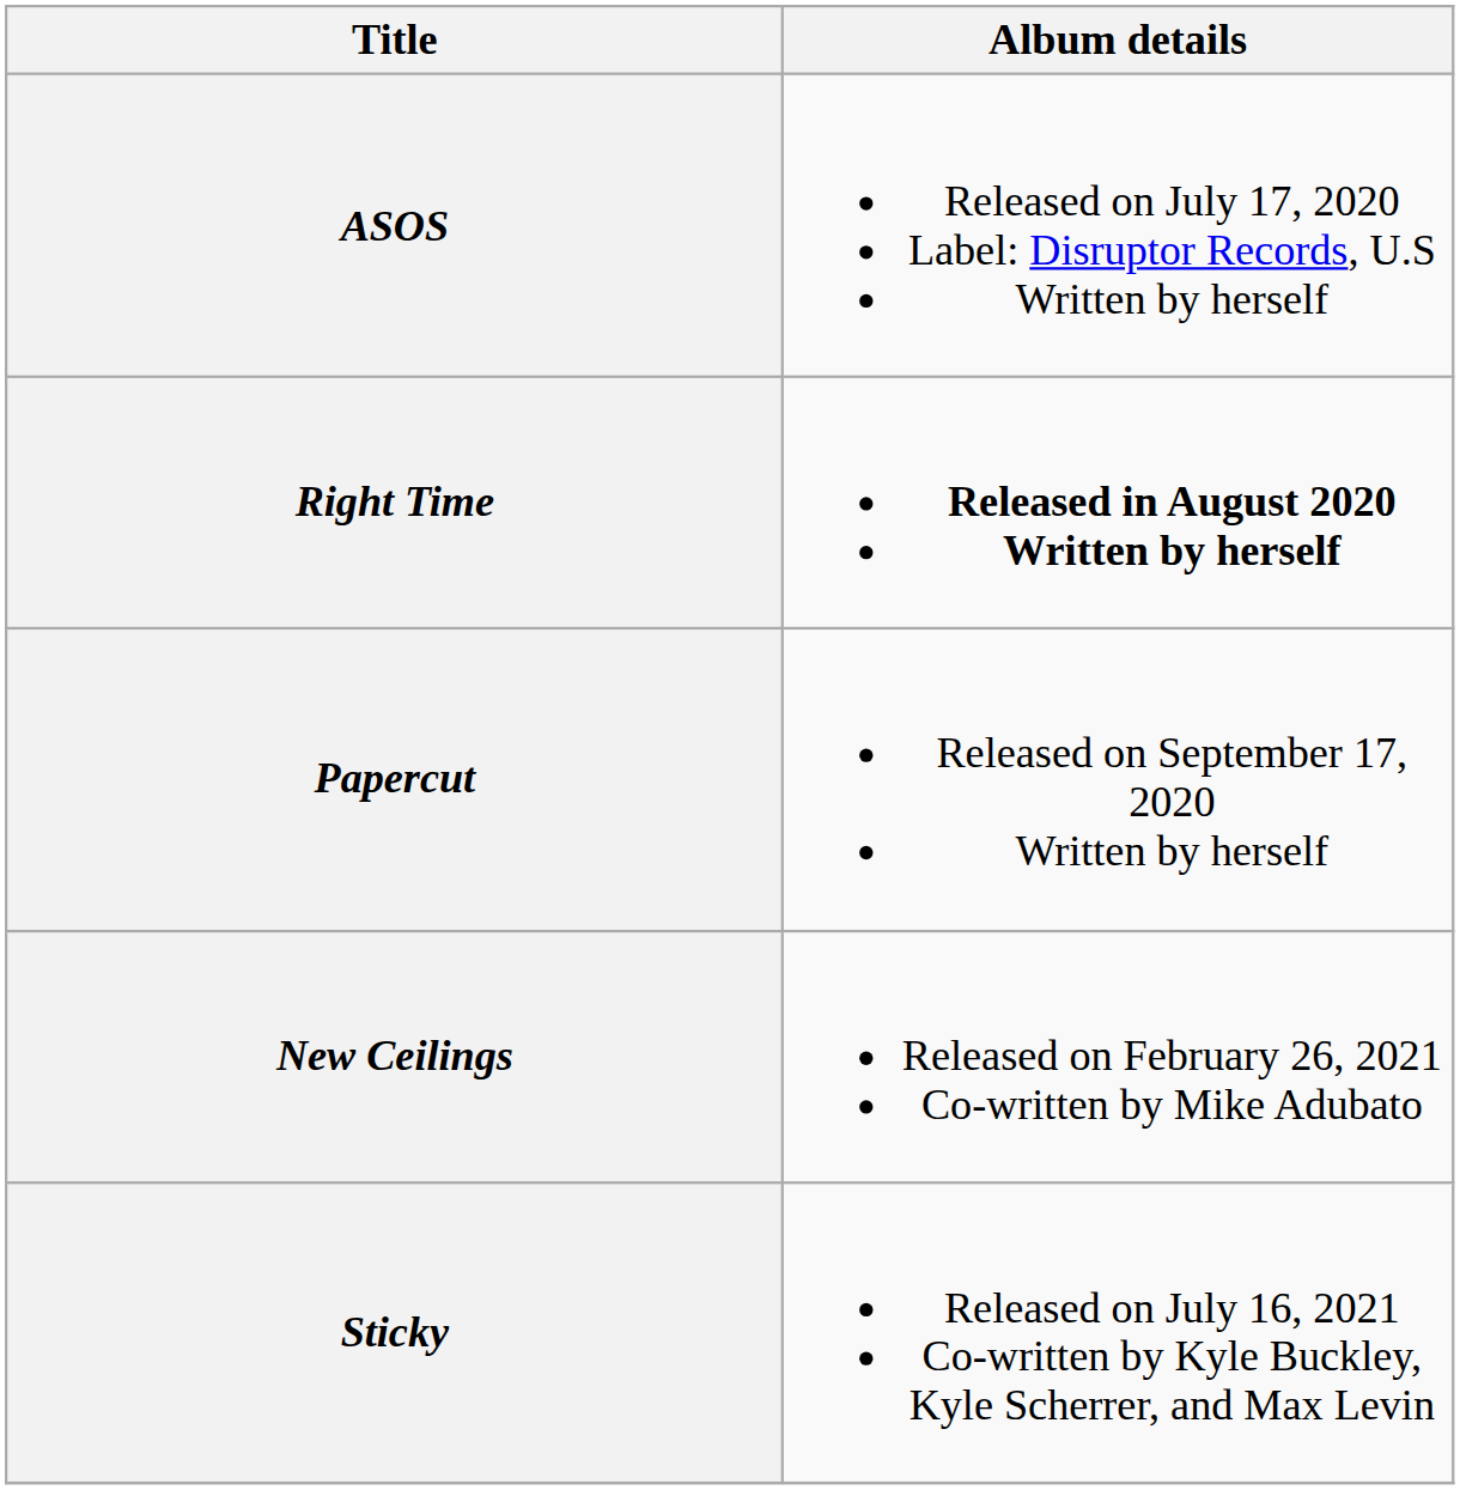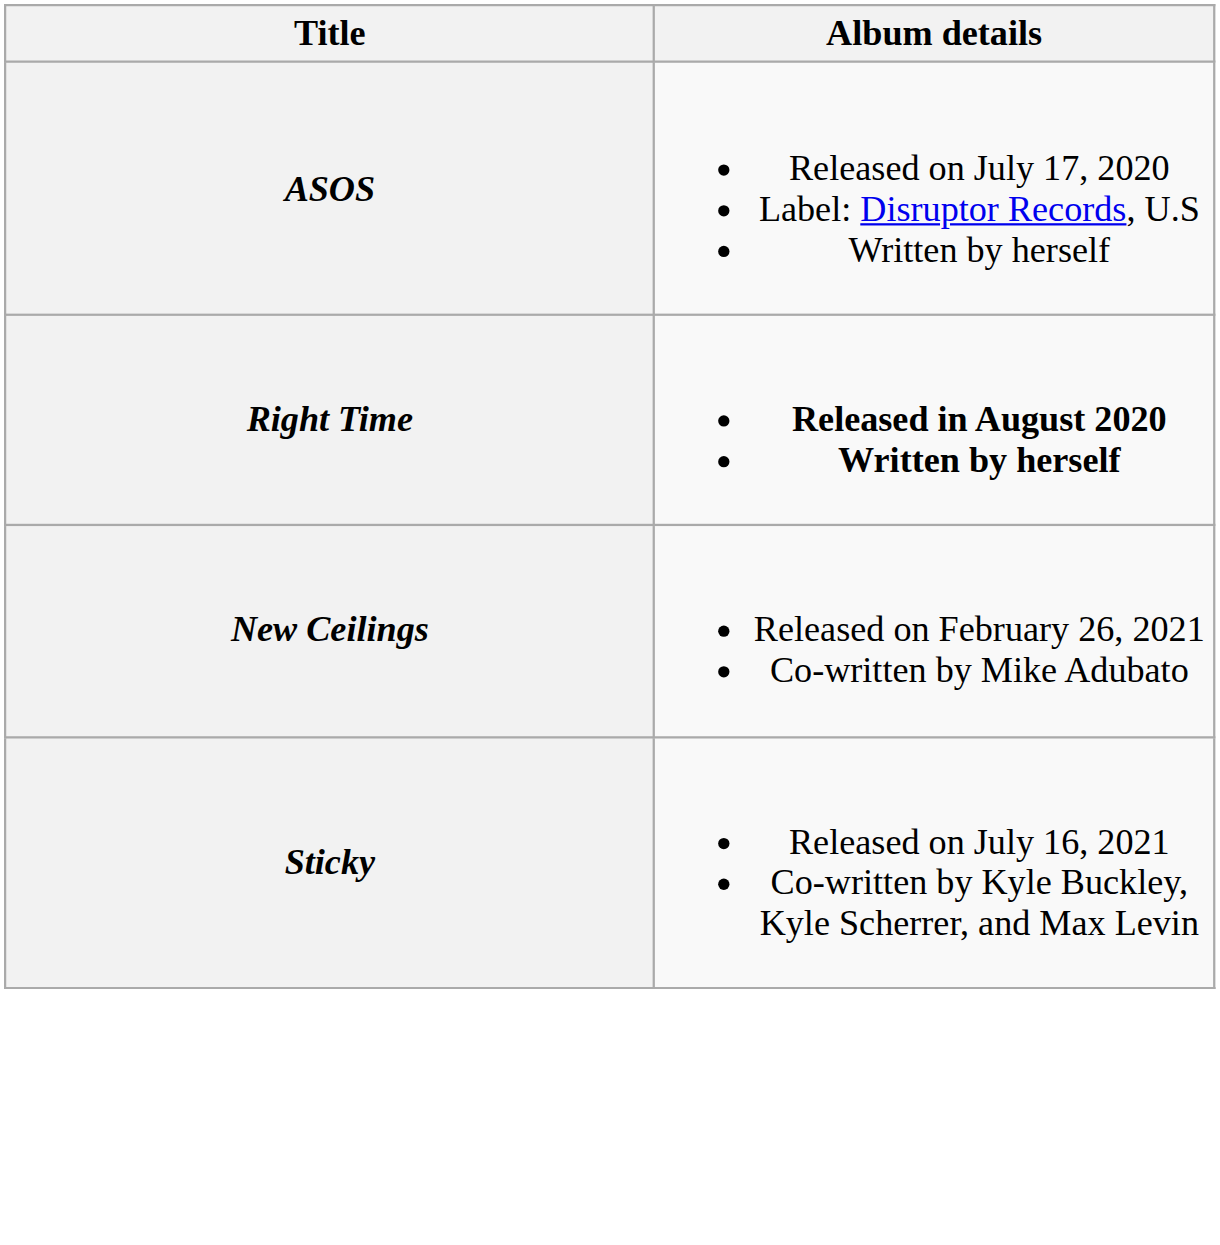- row: Papercut | Released on September 17, 2020 Written by herself
